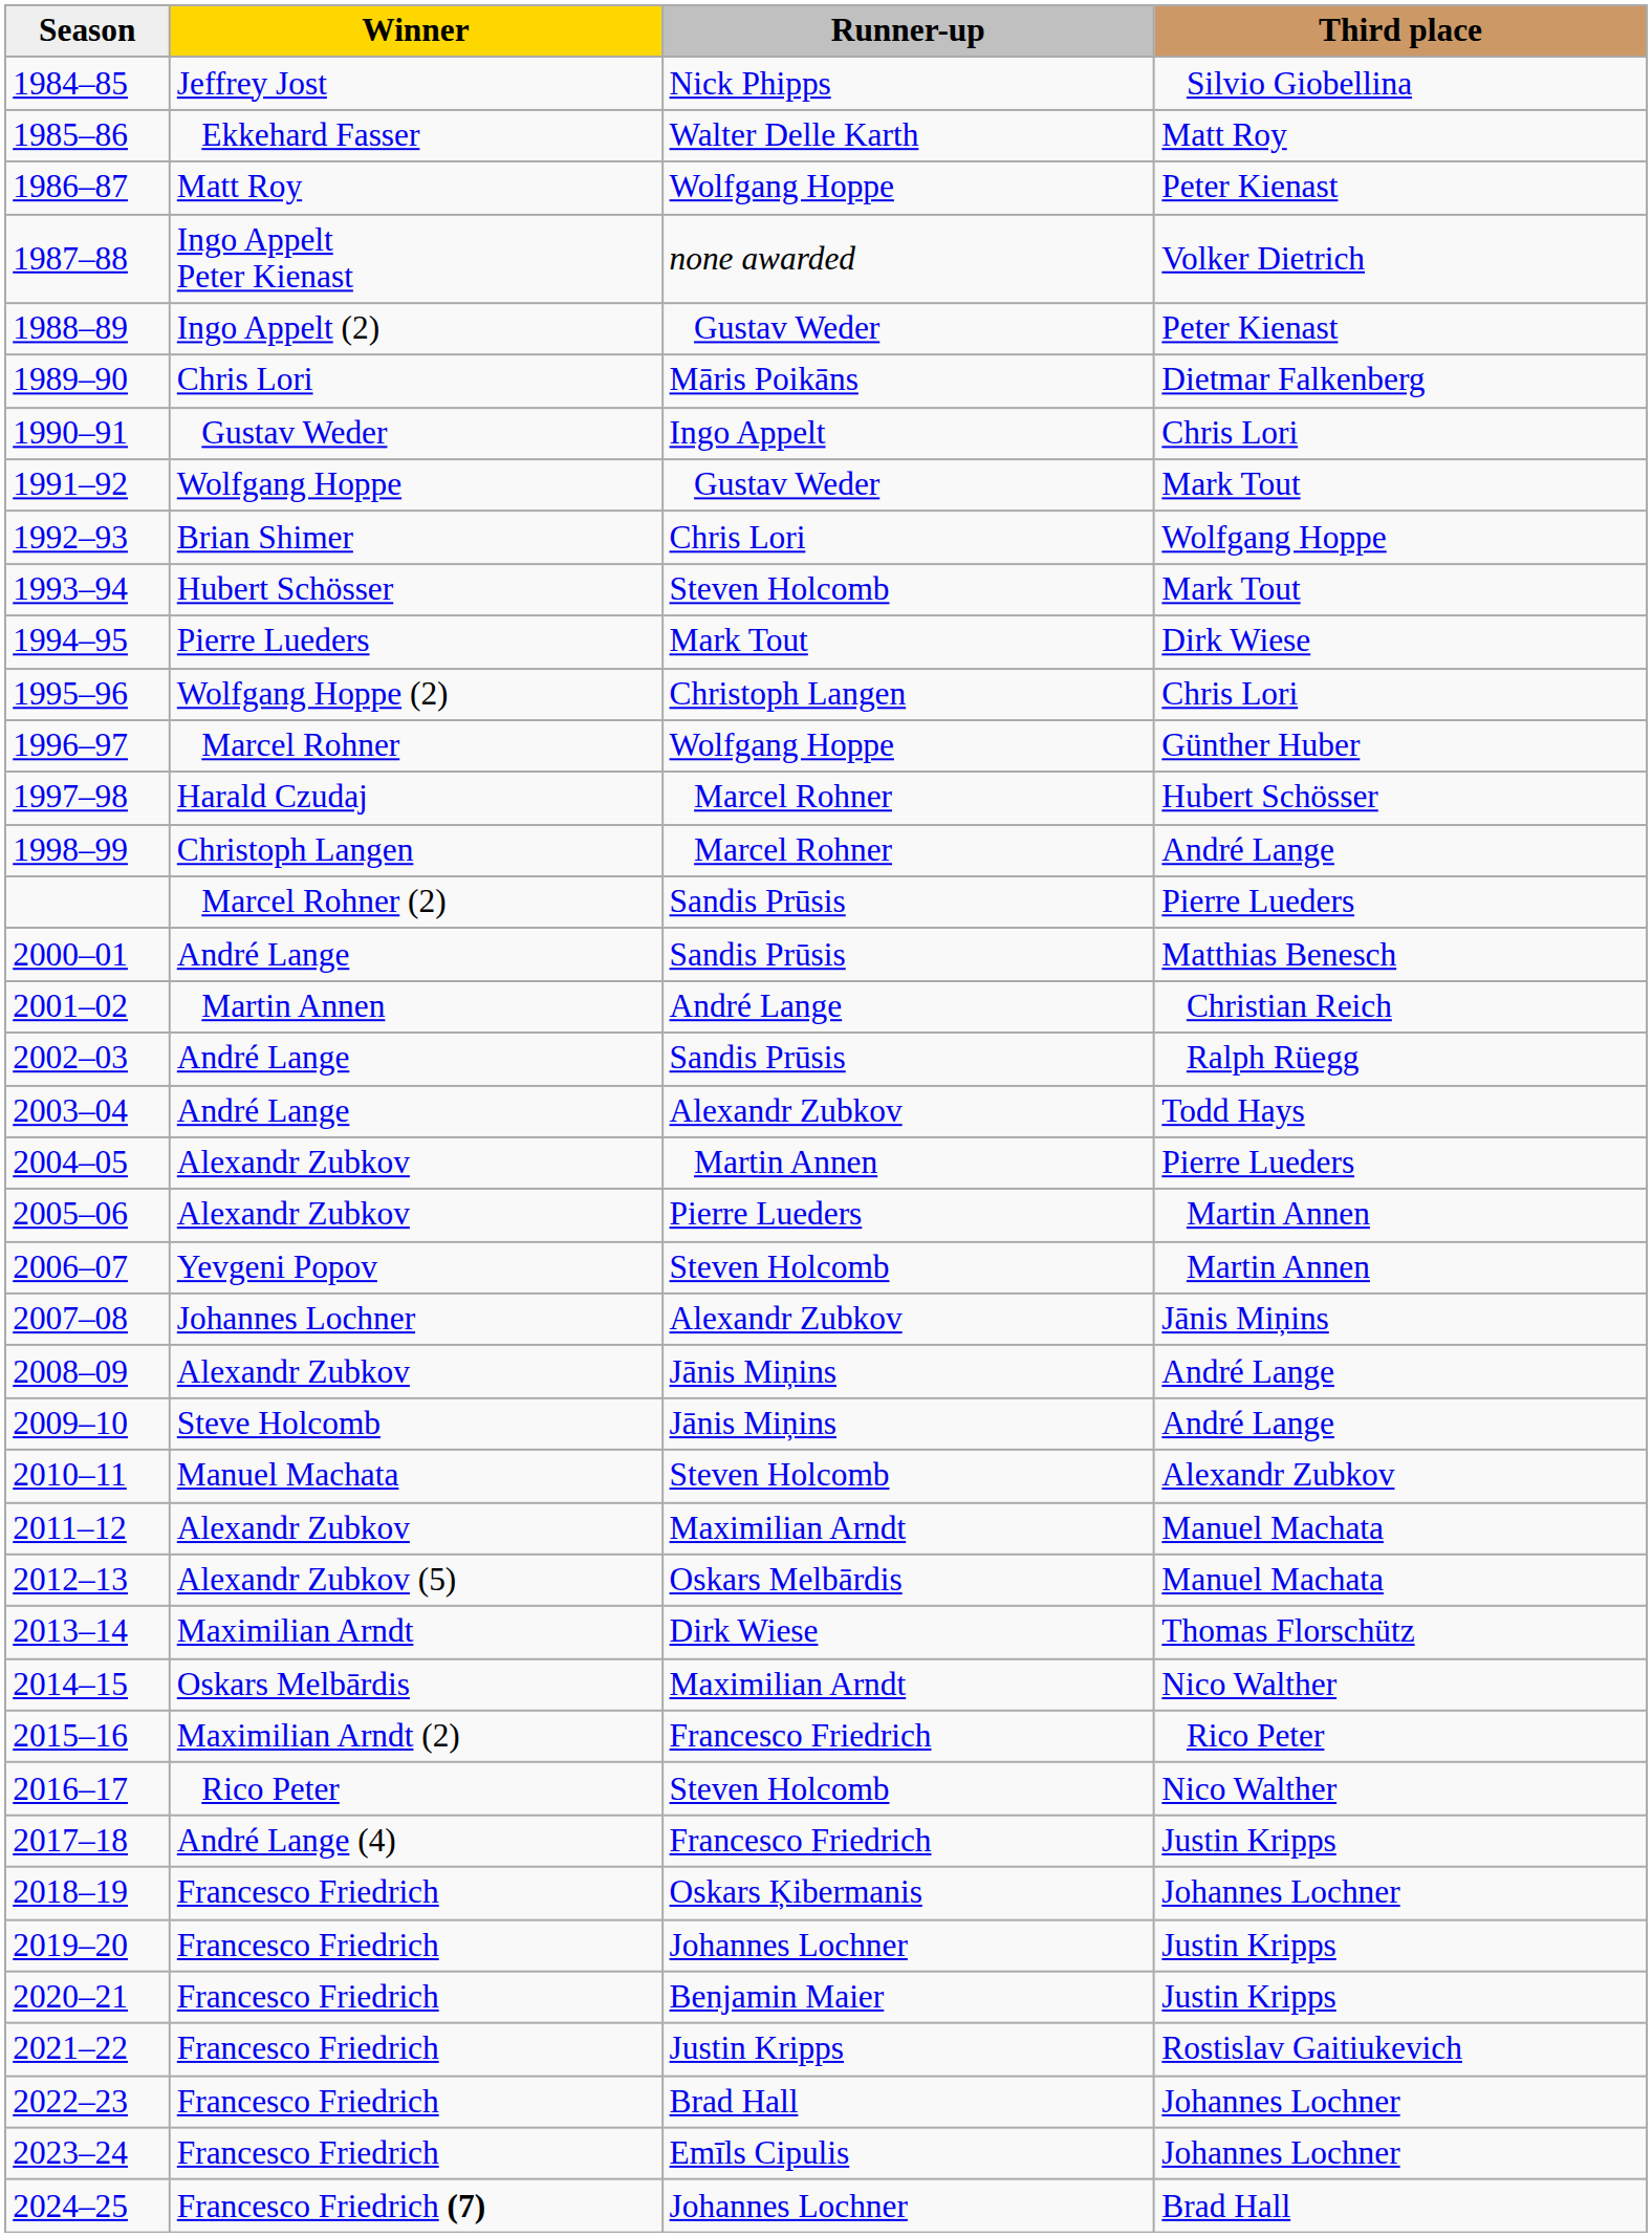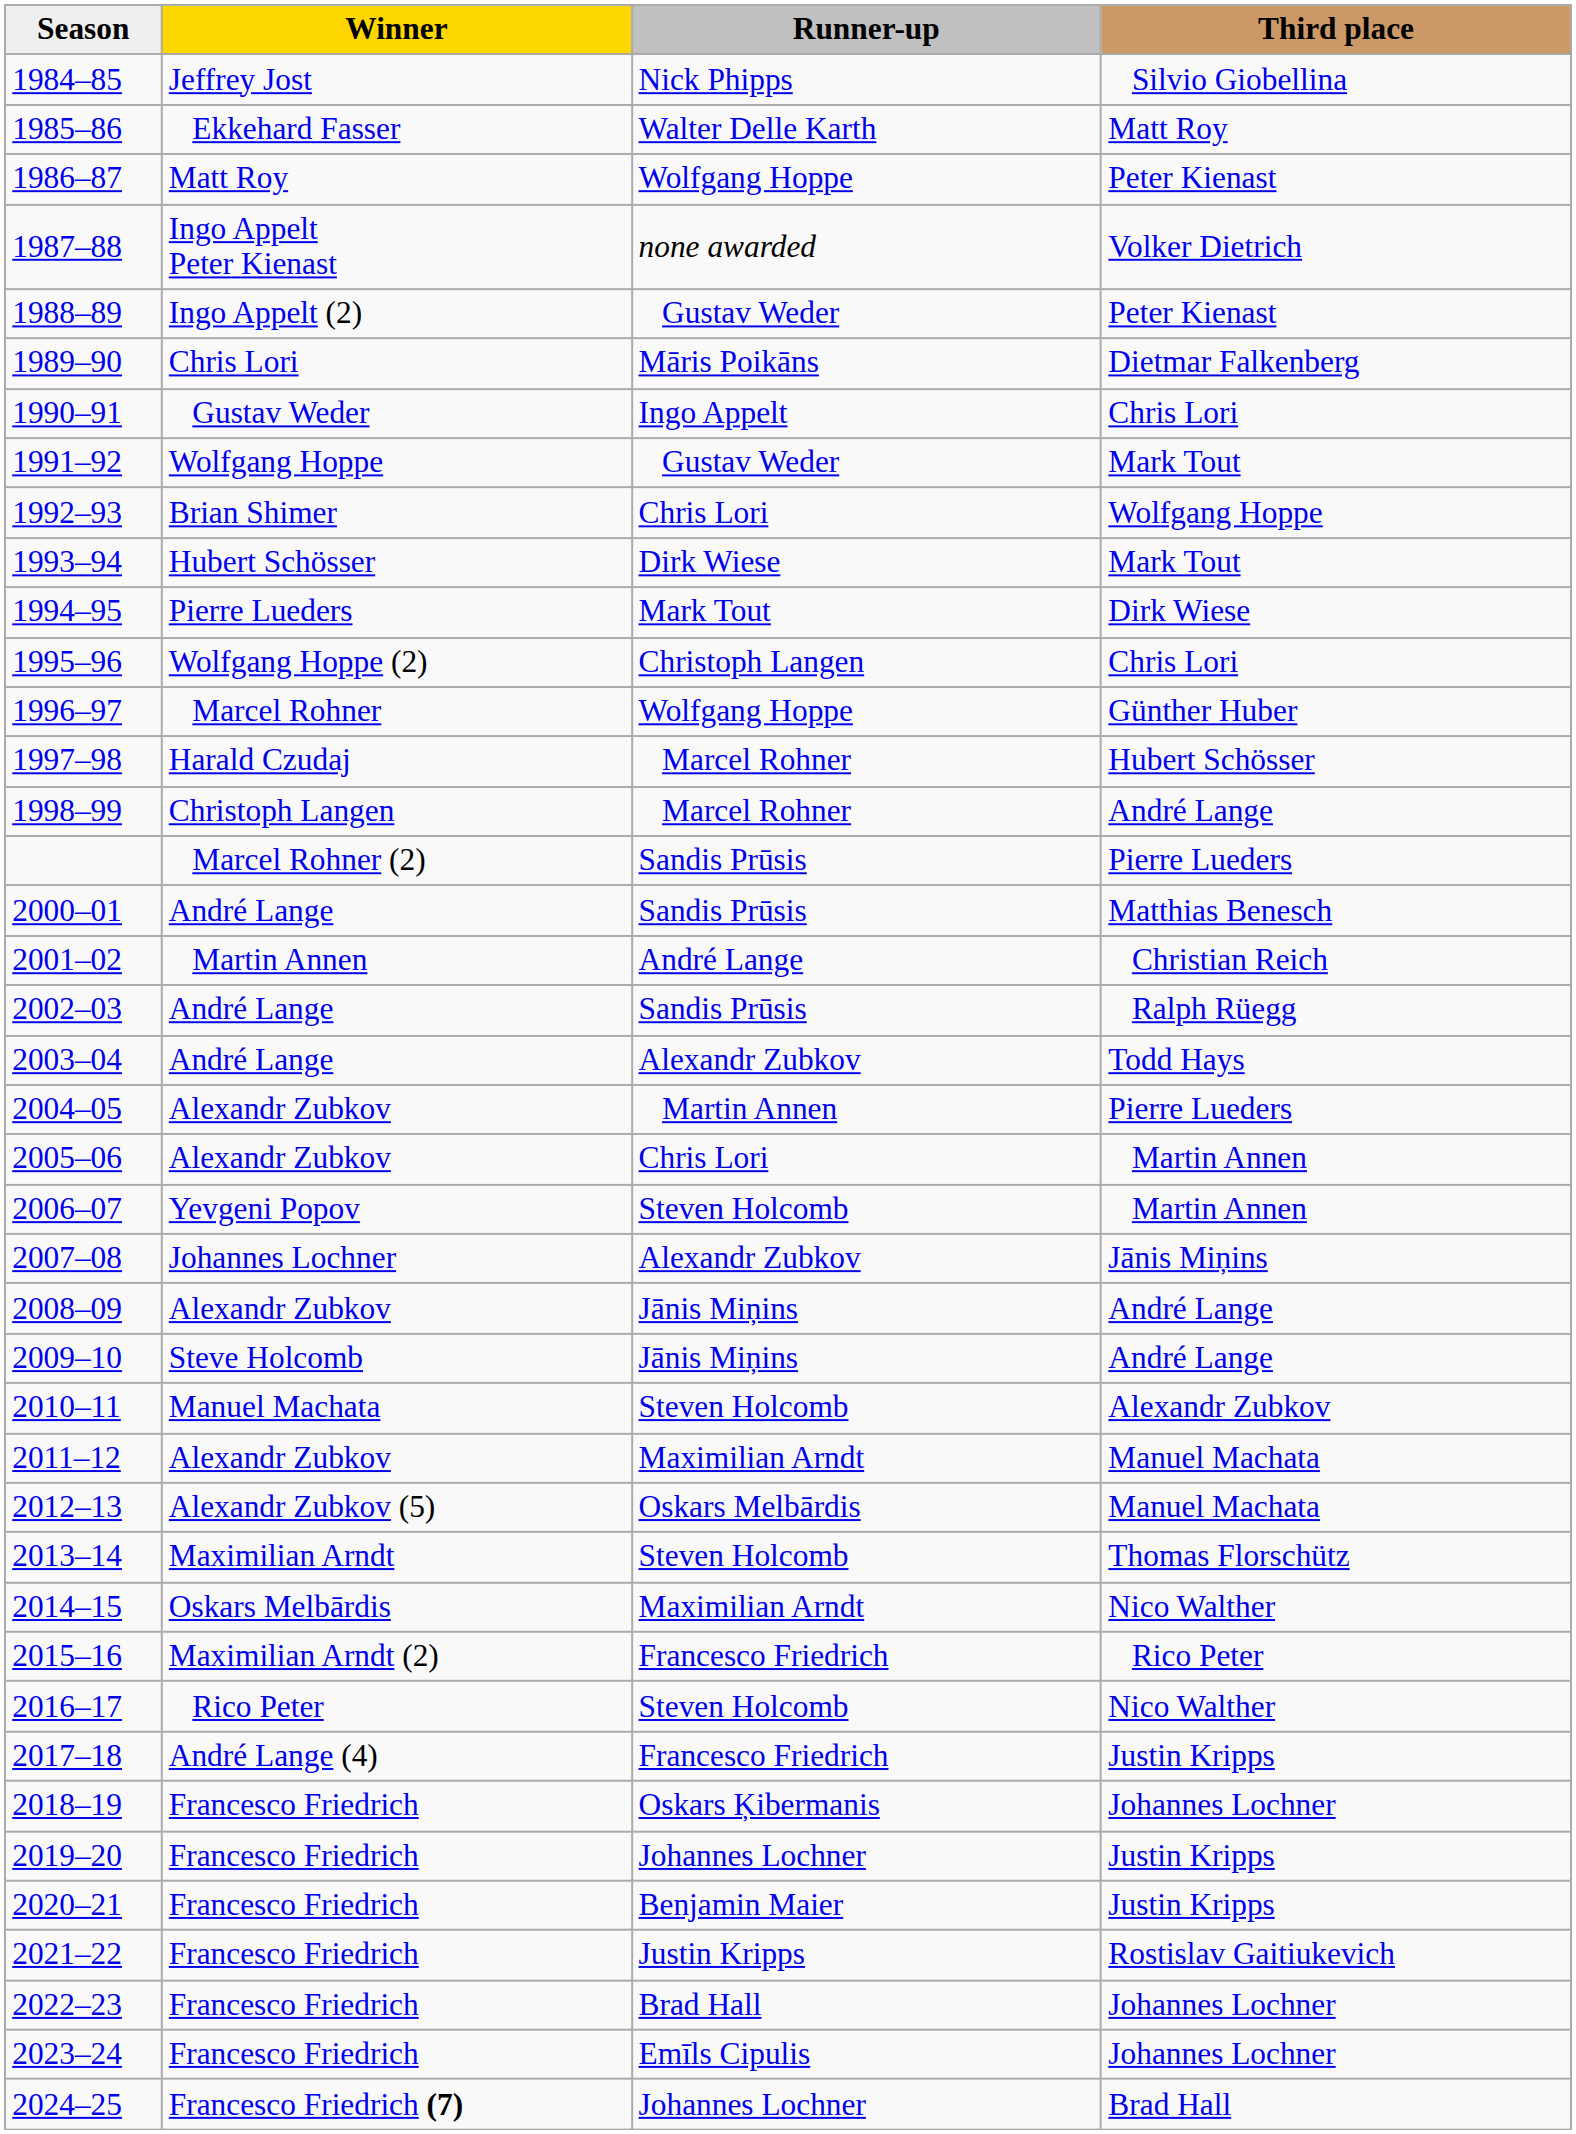1993–94 | Runner-up: Steven Holcomb -> Dirk Wiese
2005–06 | Runner-up: Pierre Lueders -> Chris Lori
2013–14 | Runner-up: Dirk Wiese -> Steven Holcomb
